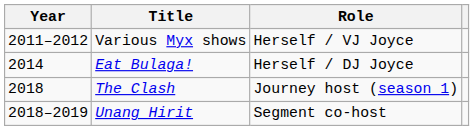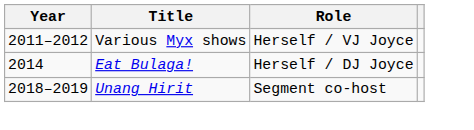- row: 2018 | The Clash | Journey host (season 1)
